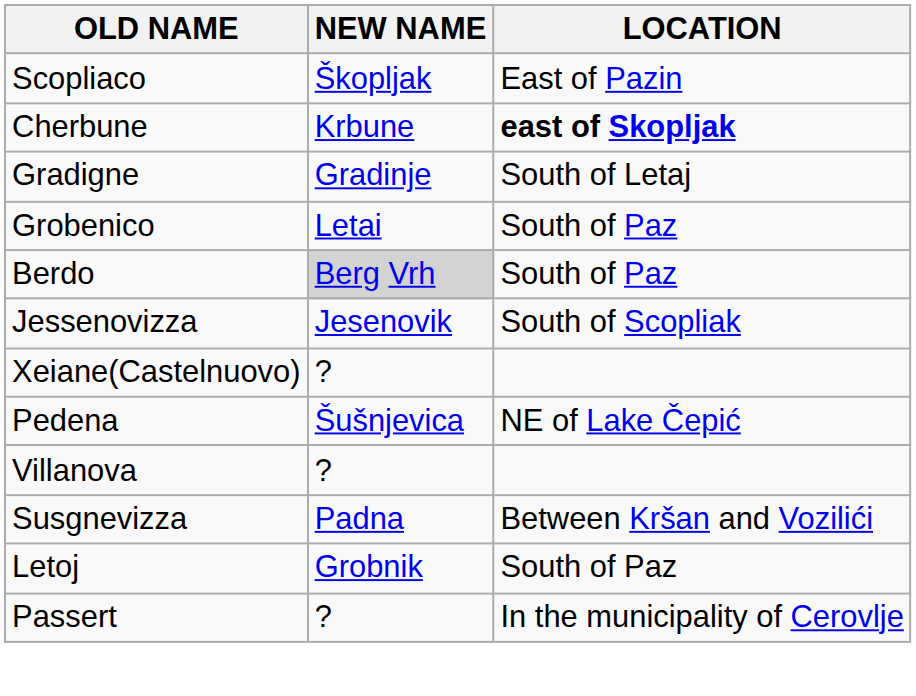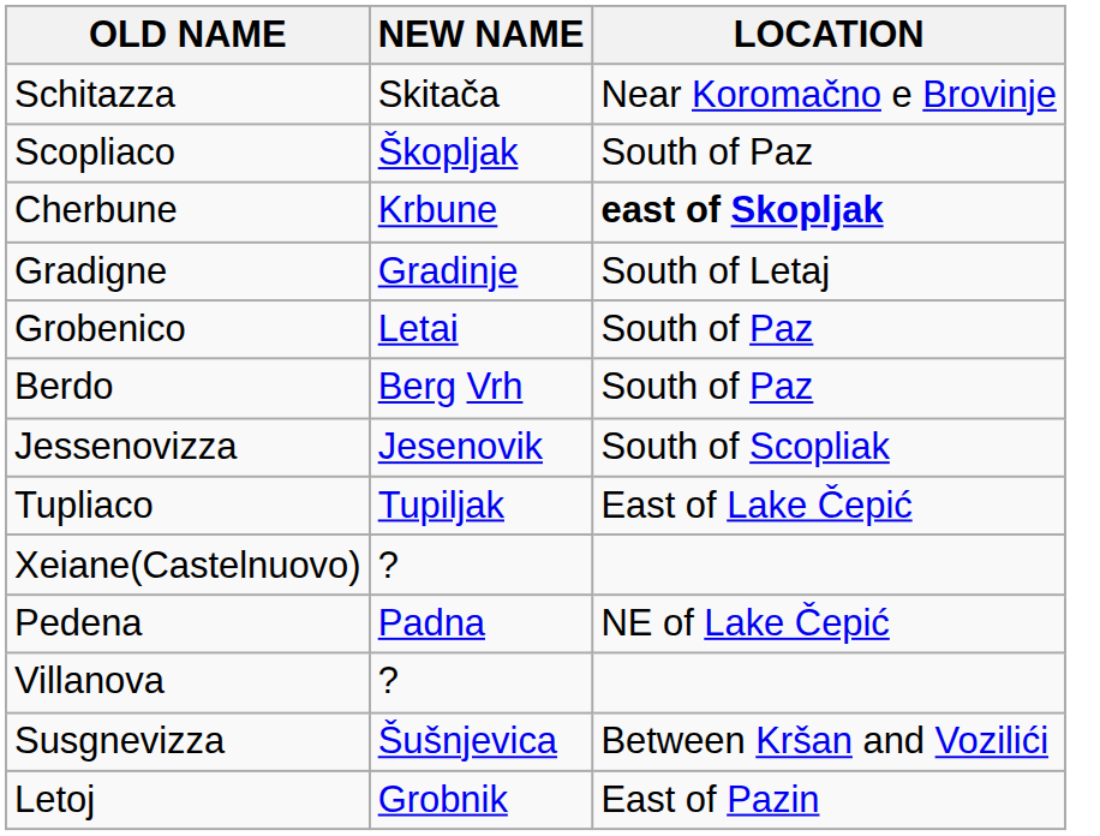+ row: Schitazza | Skitača | Near Koromačno e Brovinje
Scopliaco | LOCATION: East of Pazin -> South of Paz
Berdo | NEW NAME: lightgrey background -> no background
+ row: Tupliaco | Tupiljak | East of Lake Čepić
Pedena | NEW NAME: Šušnjevica -> Padna
Susgnevizza | NEW NAME: Padna -> Šušnjevica
Letoj | LOCATION: South of Paz -> East of Pazin
- row: Passert | ? | In the municipality of Cerovlje
